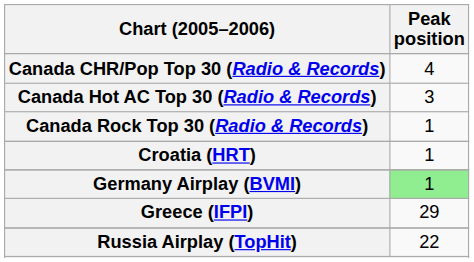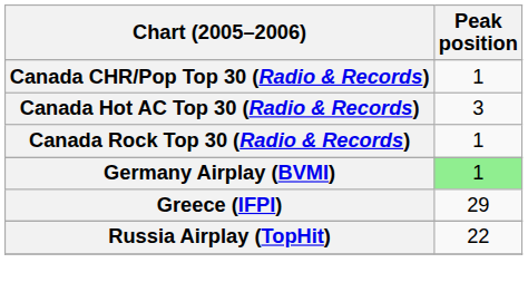Canada CHR/Pop Top 30 (Radio & Records) | Peak position: 4 -> 1
- row: Croatia (HRT) | 1
